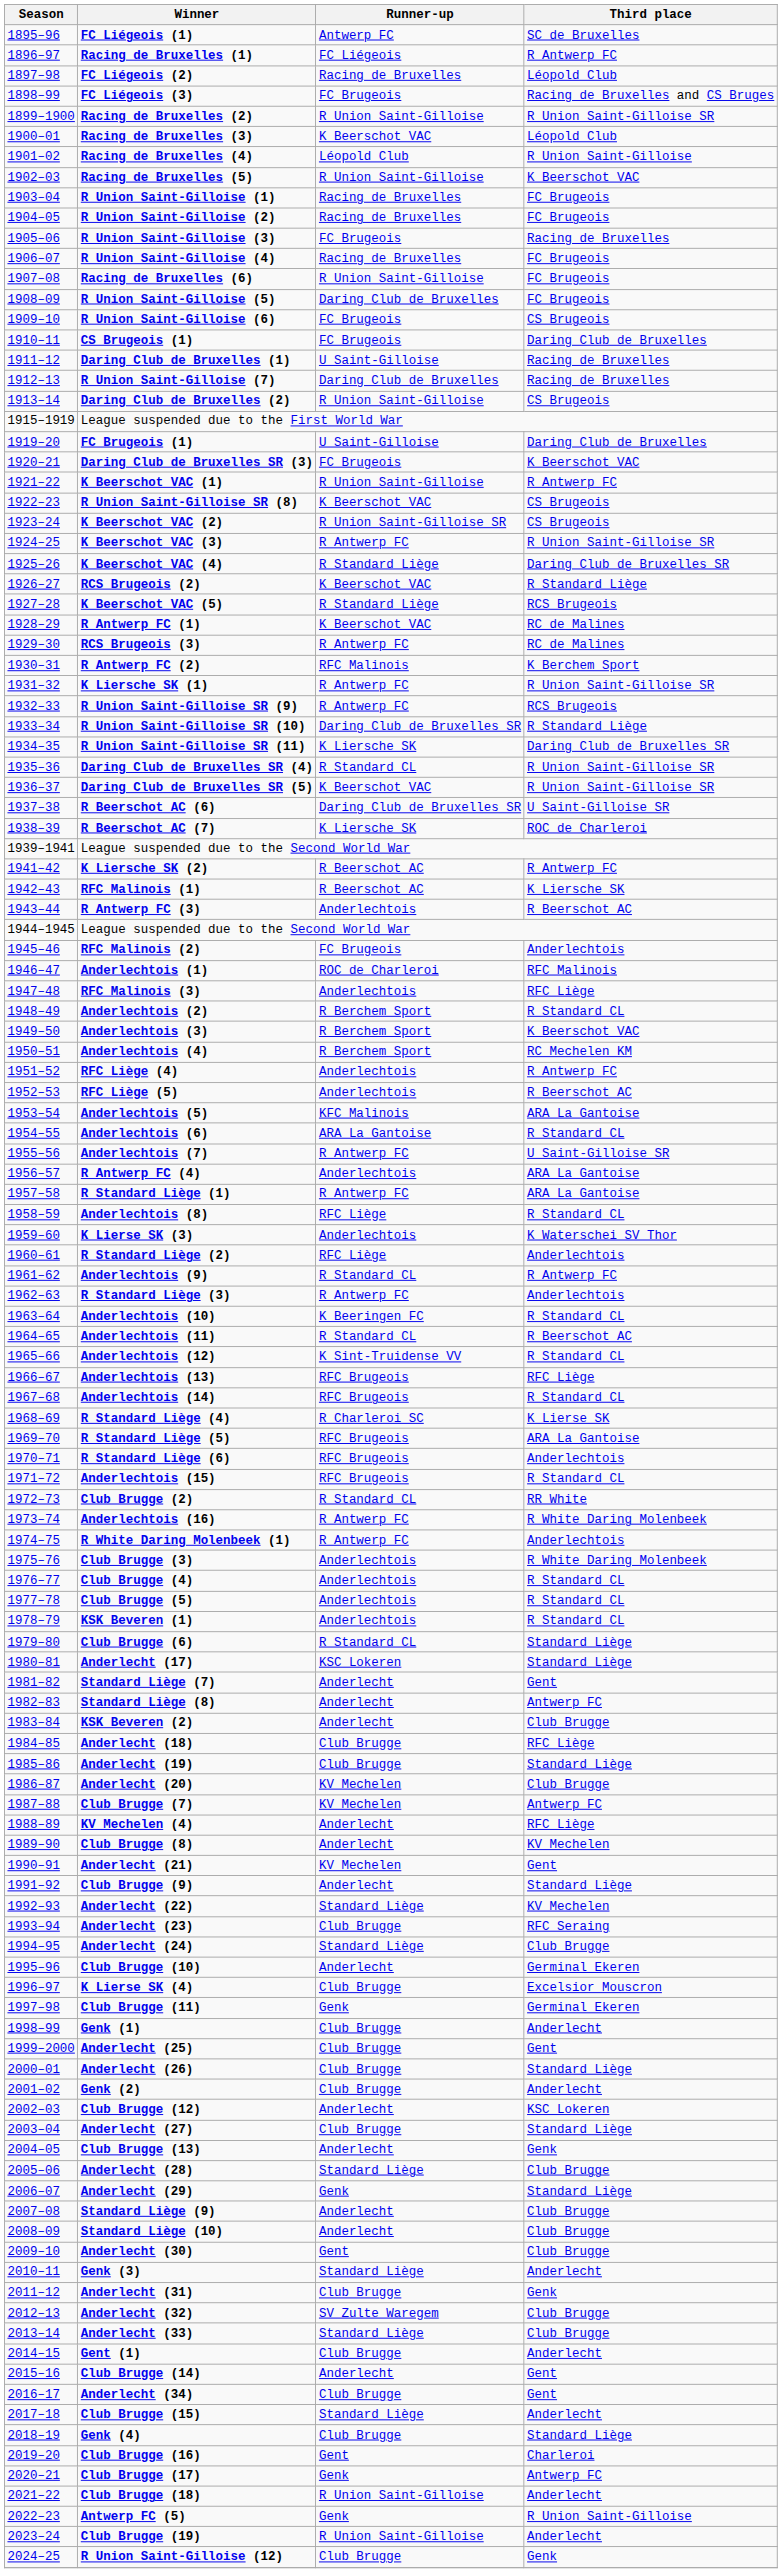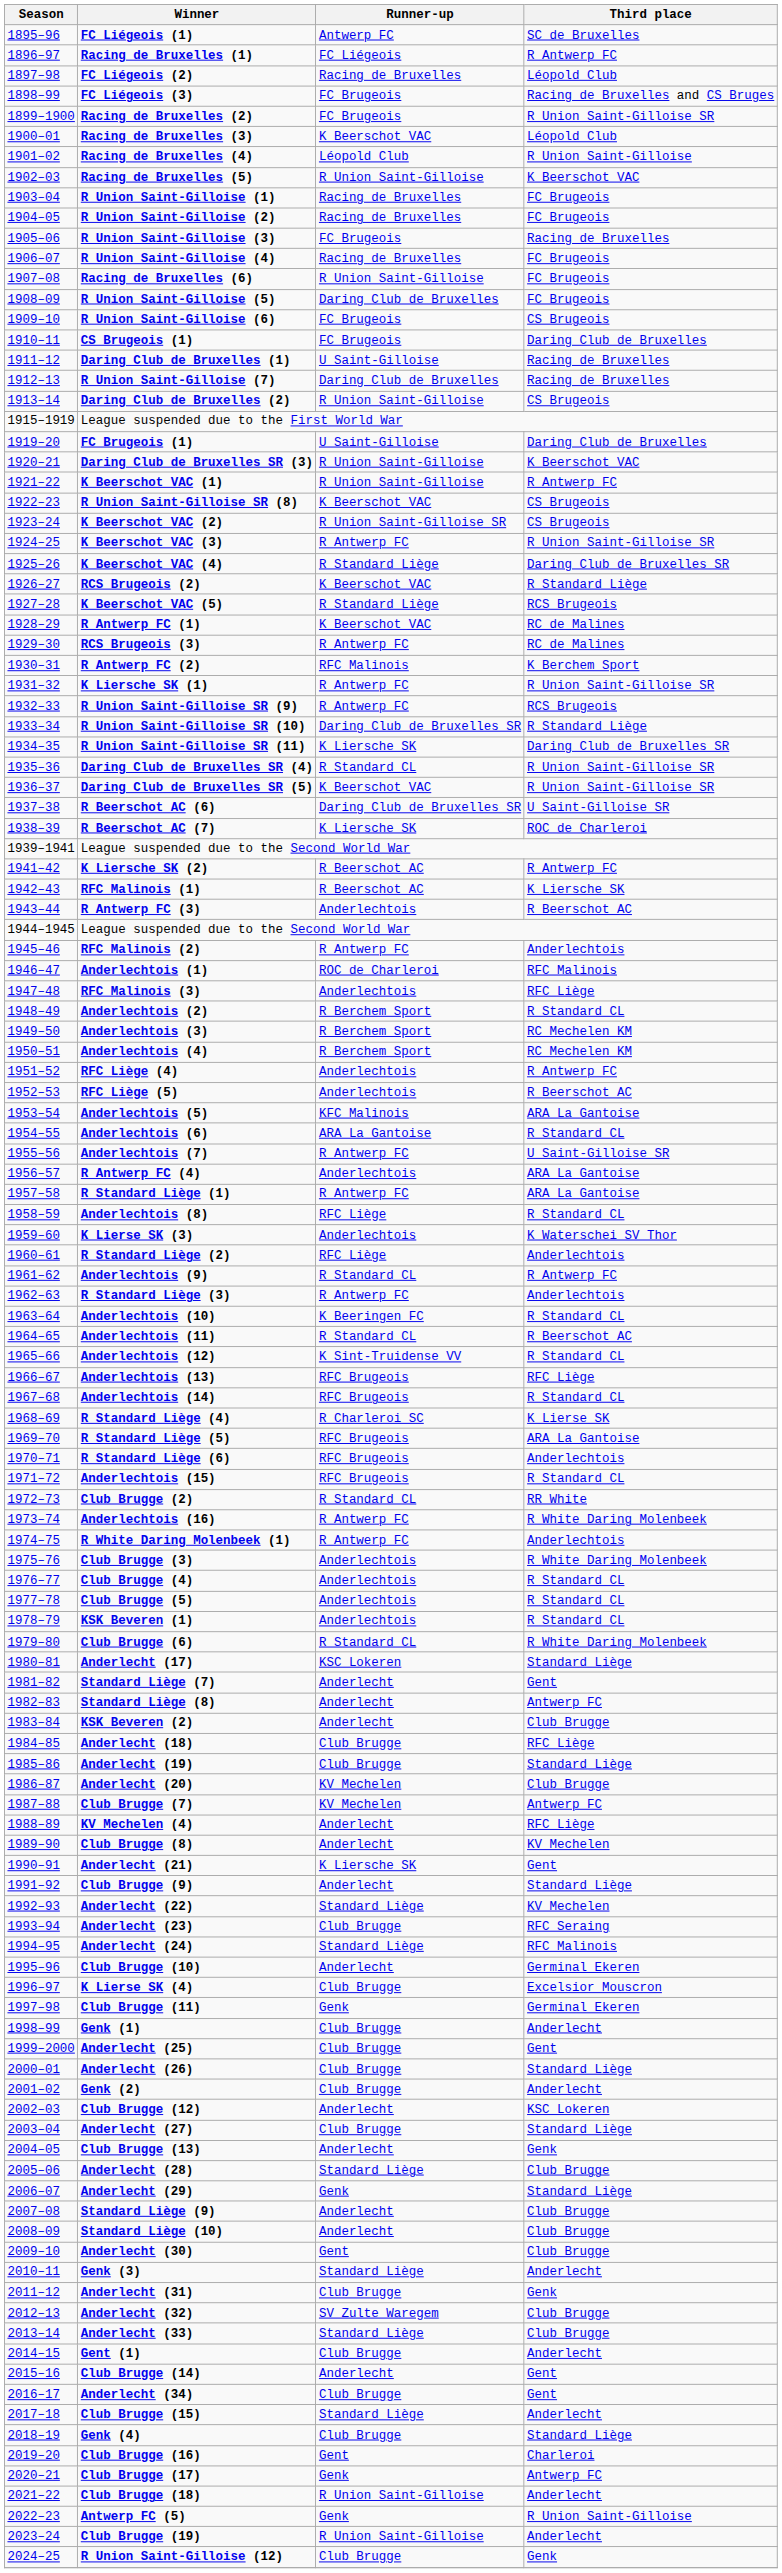Racing de Bruxelles (2) | Runner-up: R Union Saint-Gilloise -> FC Brugeois
Daring Club de Bruxelles SR (3) | Runner-up: FC Brugeois -> R Union Saint-Gilloise
RFC Malinois (2) | Runner-up: FC Brugeois -> R Antwerp FC
Anderlechtois (3) | Third place: K Beerschot VAC -> RC Mechelen KM
Club Brugge (6) | Third place: Standard Liège -> R White Daring Molenbeek
Anderlecht (21) | Runner-up: KV Mechelen -> K Liersche SK
Anderlecht (24) | Third place: Club Brugge -> RFC Malinois
